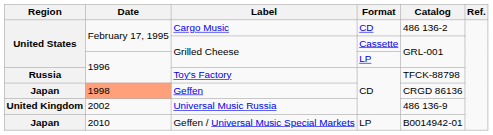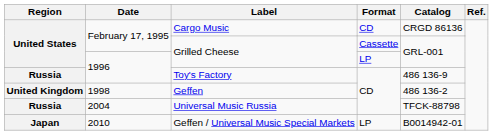Cargo Music | Catalog: 486 136-2 -> CRGD 86136
Toy's Factory | Catalog: TFCK-88798 -> 486 136-9
Geffen | Region: Japan -> United Kingdom
Geffen | Date: lightsalmon background -> no background
Geffen | Catalog: CRGD 86136 -> 486 136-2
Universal Music Russia | Region: United Kingdom -> Russia
Universal Music Russia | Date: 2002 -> 2004
Universal Music Russia | Catalog: 486 136-9 -> TFCK-88798
